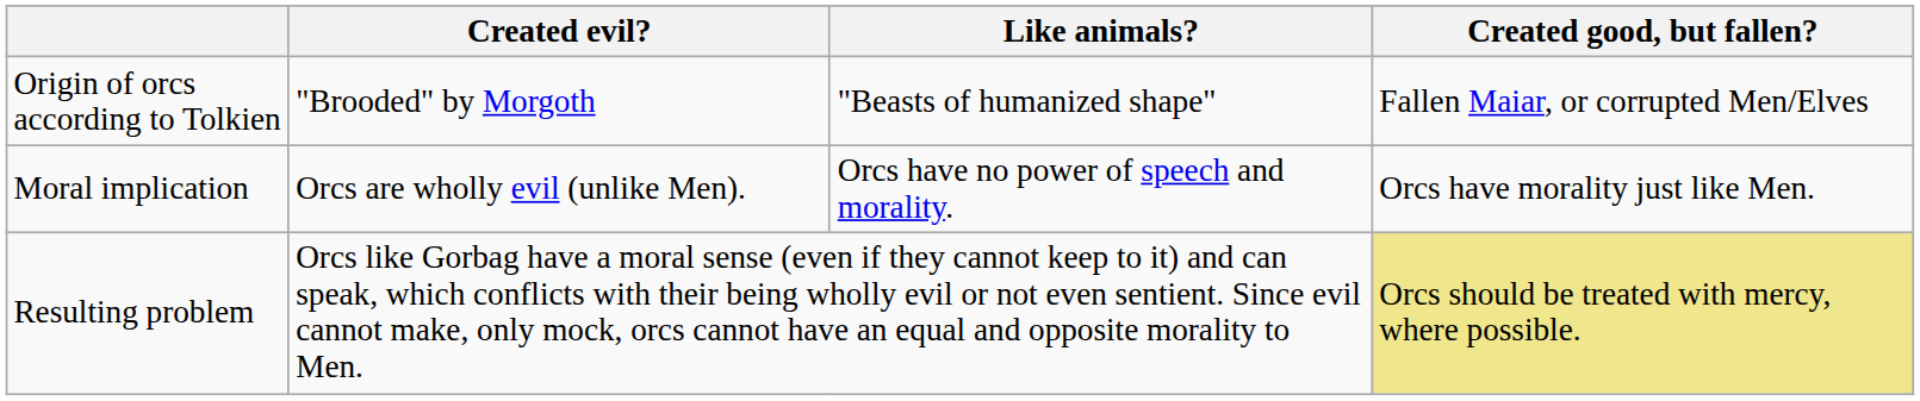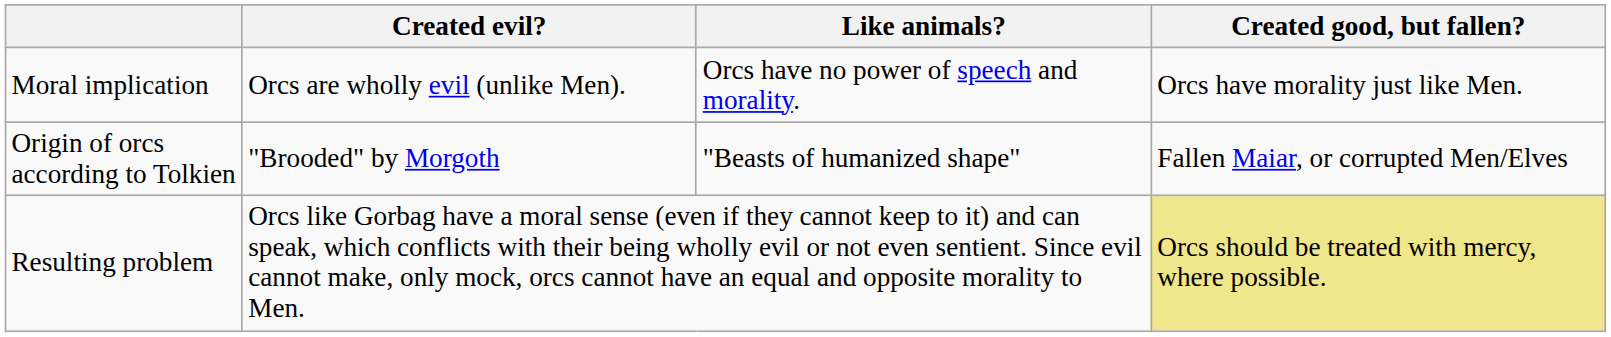rows swapped: Origin of orcs according to Tolkien <-> Moral implication
